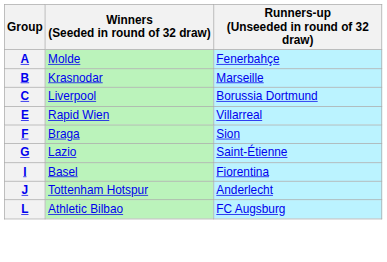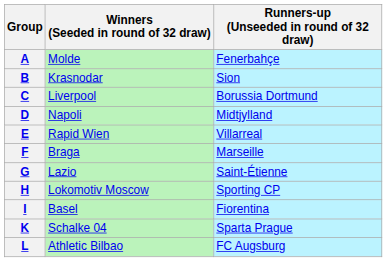B | Runners-up (Unseeded in round of 32 draw): Marseille -> Sion
+ row: D | Napoli | Midtjylland
F | Runners-up (Unseeded in round of 32 draw): Sion -> Marseille
+ row: H | Lokomotiv Moscow | Sporting CP
- row: J | Tottenham Hotspur | Anderlecht
+ row: K | Schalke 04 | Sparta Prague
